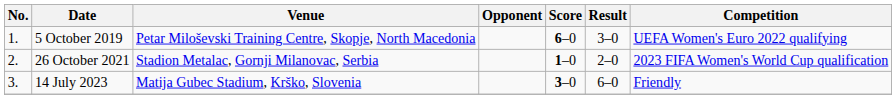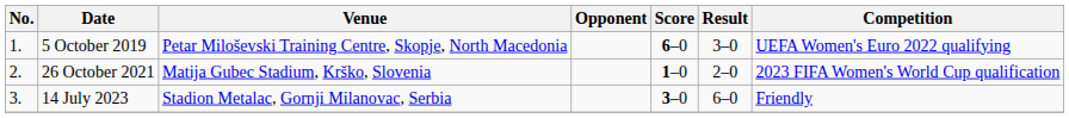26 October 2021 | Venue: Stadion Metalac, Gornji Milanovac, Serbia -> Matija Gubec Stadium, Krško, Slovenia
14 July 2023 | Venue: Matija Gubec Stadium, Krško, Slovenia -> Stadion Metalac, Gornji Milanovac, Serbia
